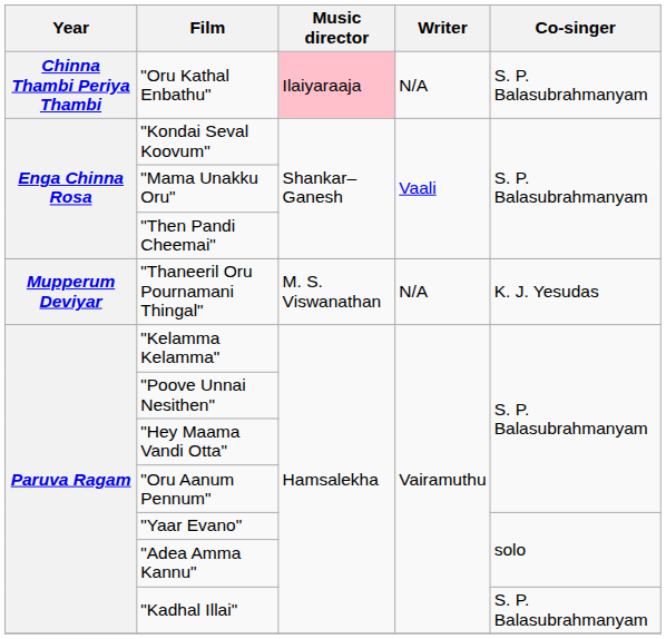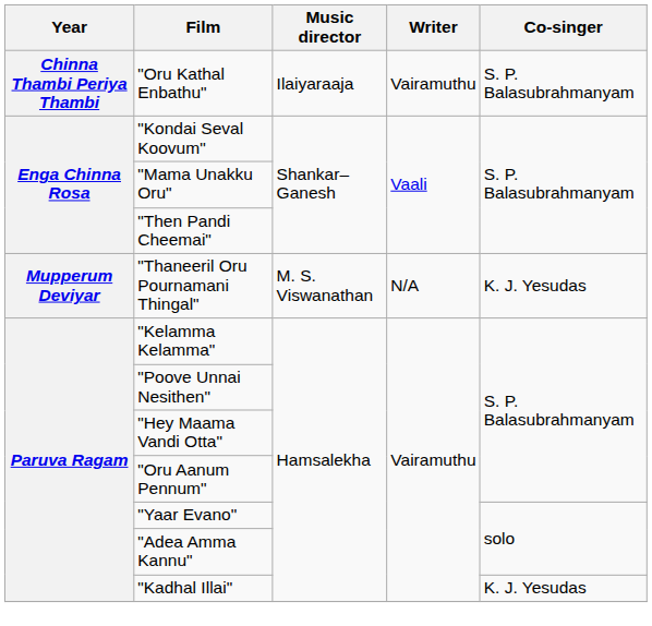"Oru Kathal Enbathu" | Music director: pink background -> no background
"Oru Kathal Enbathu" | Writer: N/A -> Vairamuthu
"Kadhal Illai" | Co-singer: S. P. Balasubrahmanyam -> K. J. Yesudas
